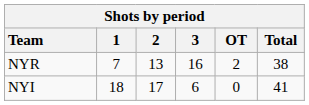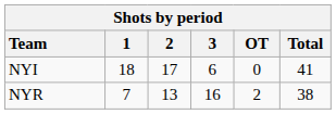rows swapped: NYR <-> NYI
